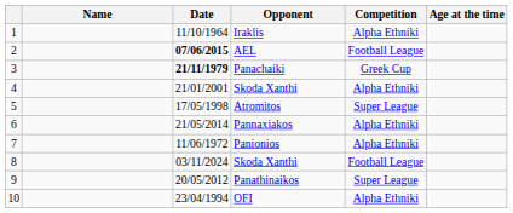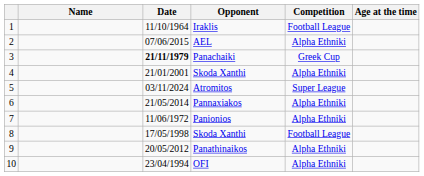Iraklis | Competition: Alpha Ethniki -> Football League
AEL | Date: bold -> normal
AEL | Competition: Football League -> Alpha Ethniki
Atromitos | Date: 17/05/1998 -> 03/11/2024
8 / Skoda Xanthi | Date: 03/11/2024 -> 17/05/1998
Panathinaikos | Competition: Super League -> Alpha Ethniki
